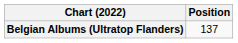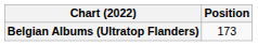Belgian Albums (Ultratop Flanders) | Position: 137 -> 173
